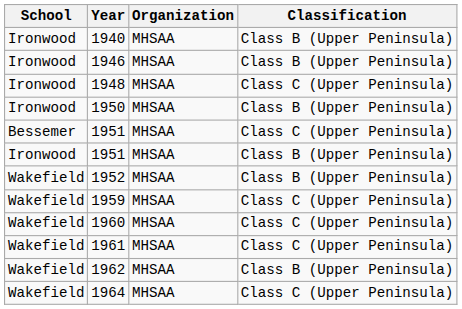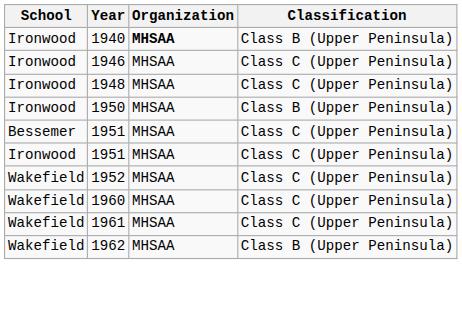1940 | Organization: normal -> bold
1946 | Classification: Class B (Upper Peninsula) -> Class C (Upper Peninsula)
Ironwood / 1951 | Classification: Class B (Upper Peninsula) -> Class C (Upper Peninsula)
1952 | Classification: Class B (Upper Peninsula) -> Class C (Upper Peninsula)
- row: Wakefield | 1959 | MHSAA | Class C (Upper Peninsula)
- row: Wakefield | 1964 | MHSAA | Class C (Upper Peninsula)
